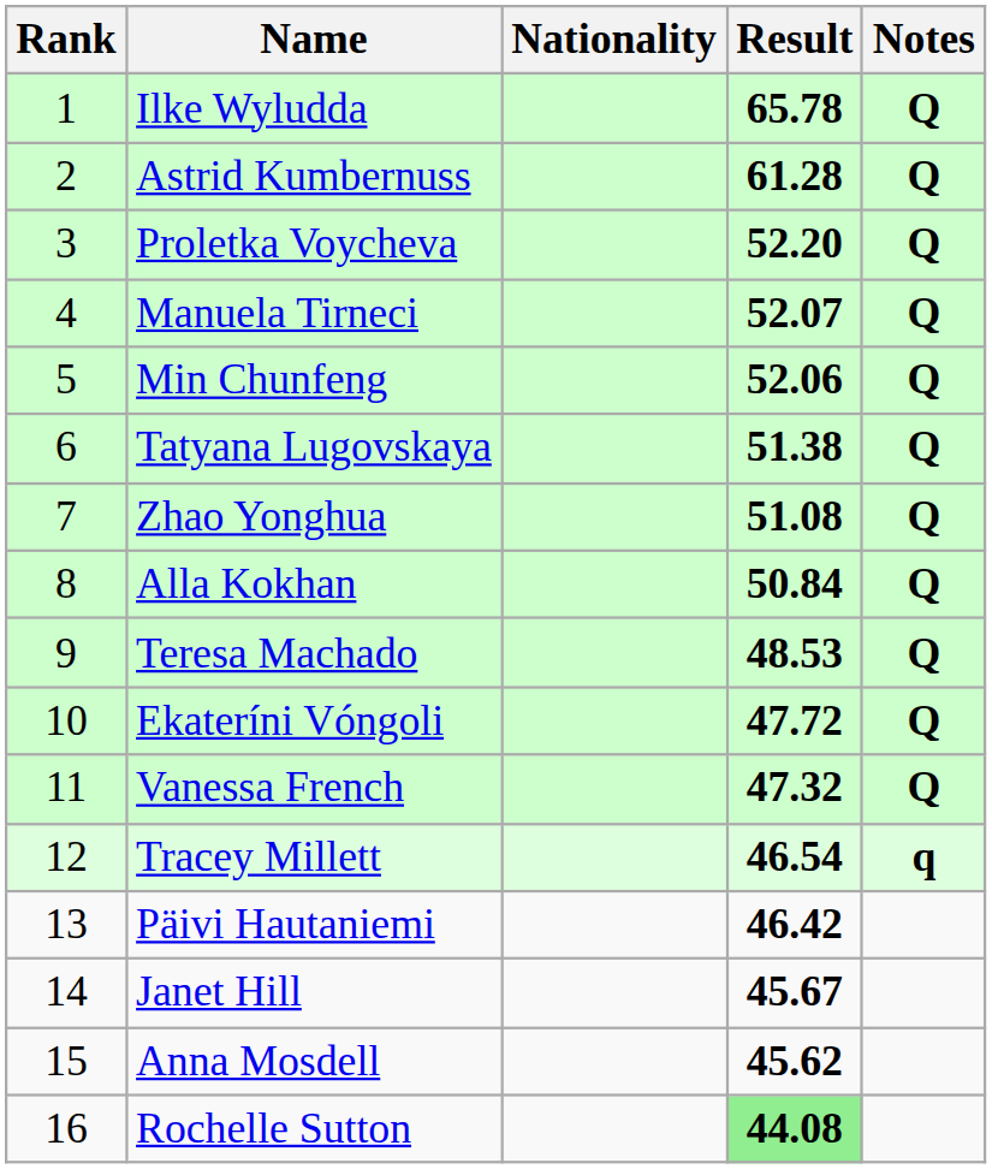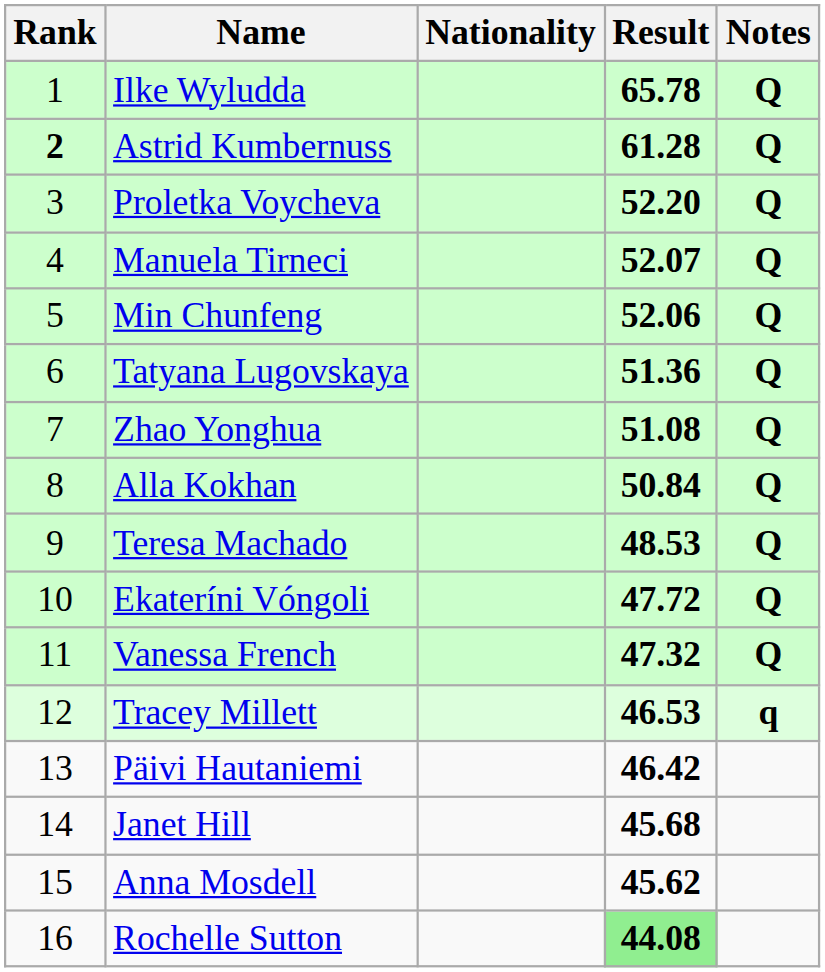Astrid Kumbernuss | Rank: normal -> bold
Tatyana Lugovskaya | Result: 51.38 -> 51.36
Tracey Millett | Result: 46.54 -> 46.53
Janet Hill | Result: 45.67 -> 45.68
